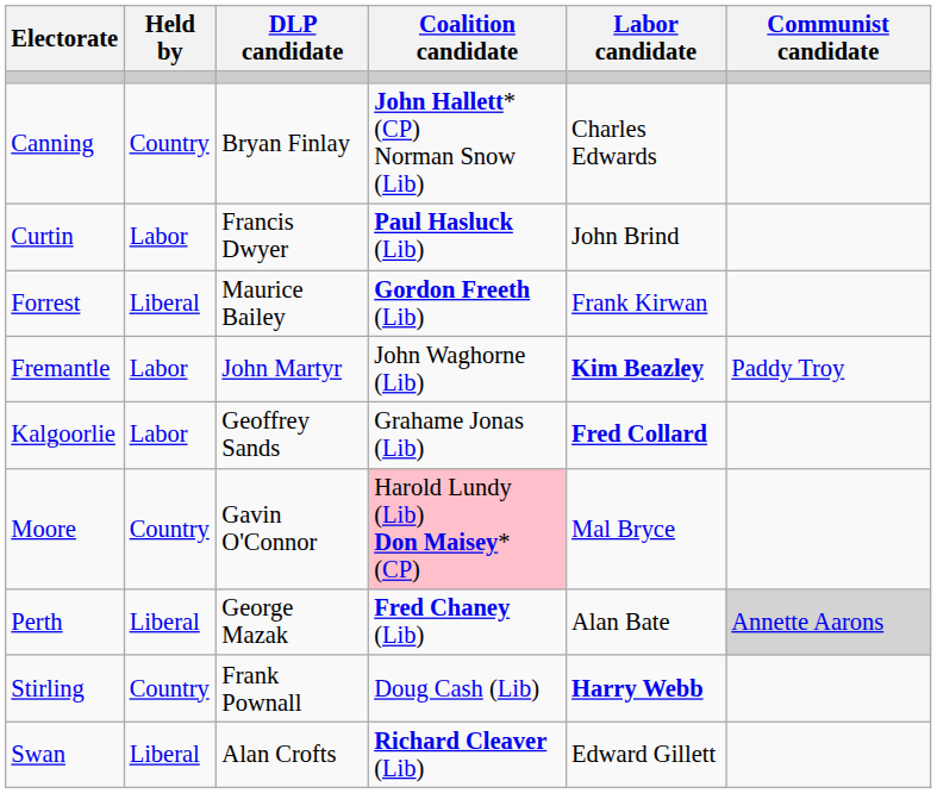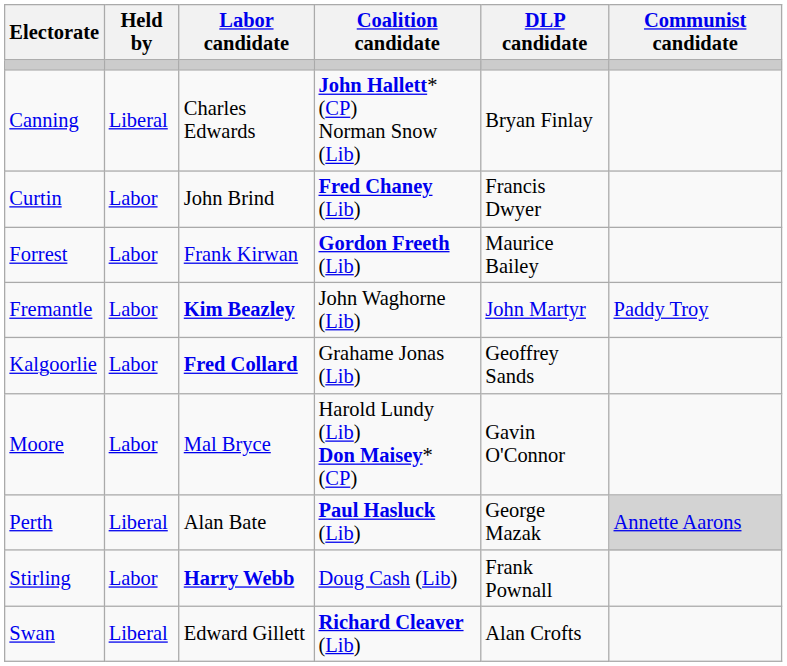columns swapped: Labor candidate <-> DLP candidate
Canning | Held by: Country -> Liberal
Curtin | Coalition candidate: Paul Hasluck (Lib) -> Fred Chaney (Lib)
Forrest | Held by: Liberal -> Labor
Moore | Held by: Country -> Labor
Moore | Coalition candidate: pink background -> no background
Perth | Coalition candidate: Fred Chaney (Lib) -> Paul Hasluck (Lib)
Stirling | Held by: Country -> Labor
